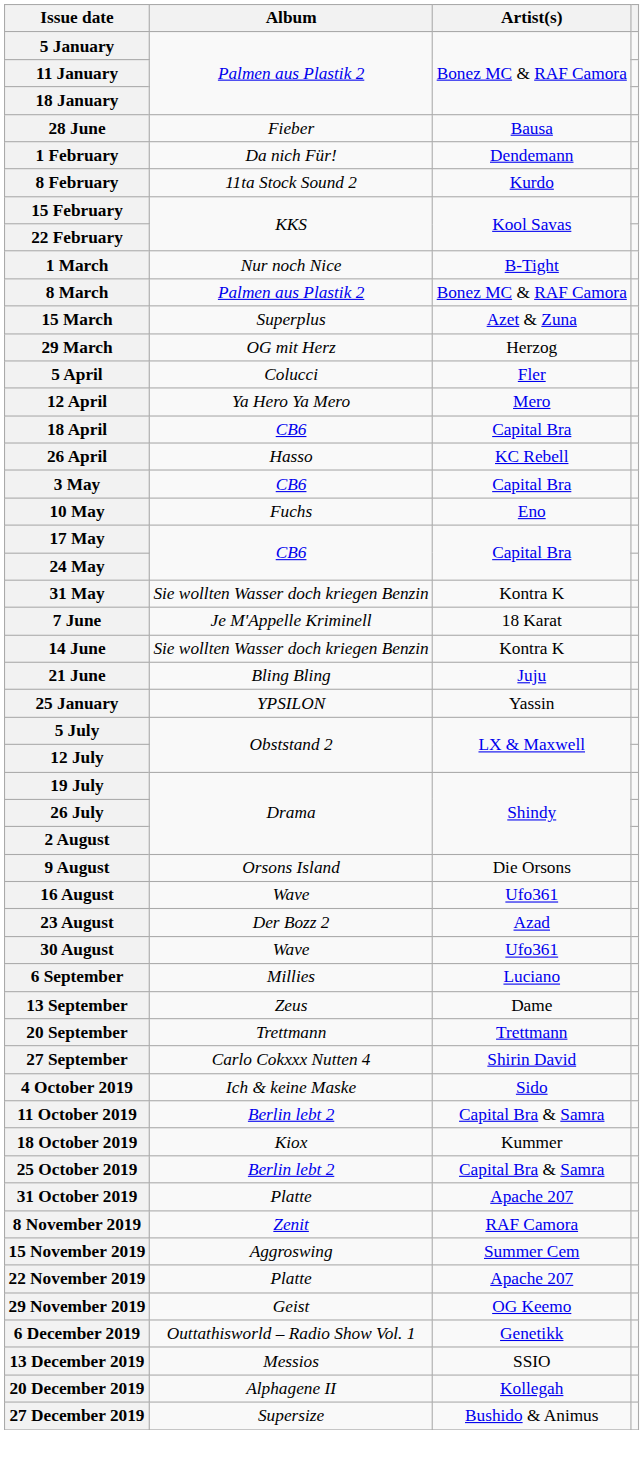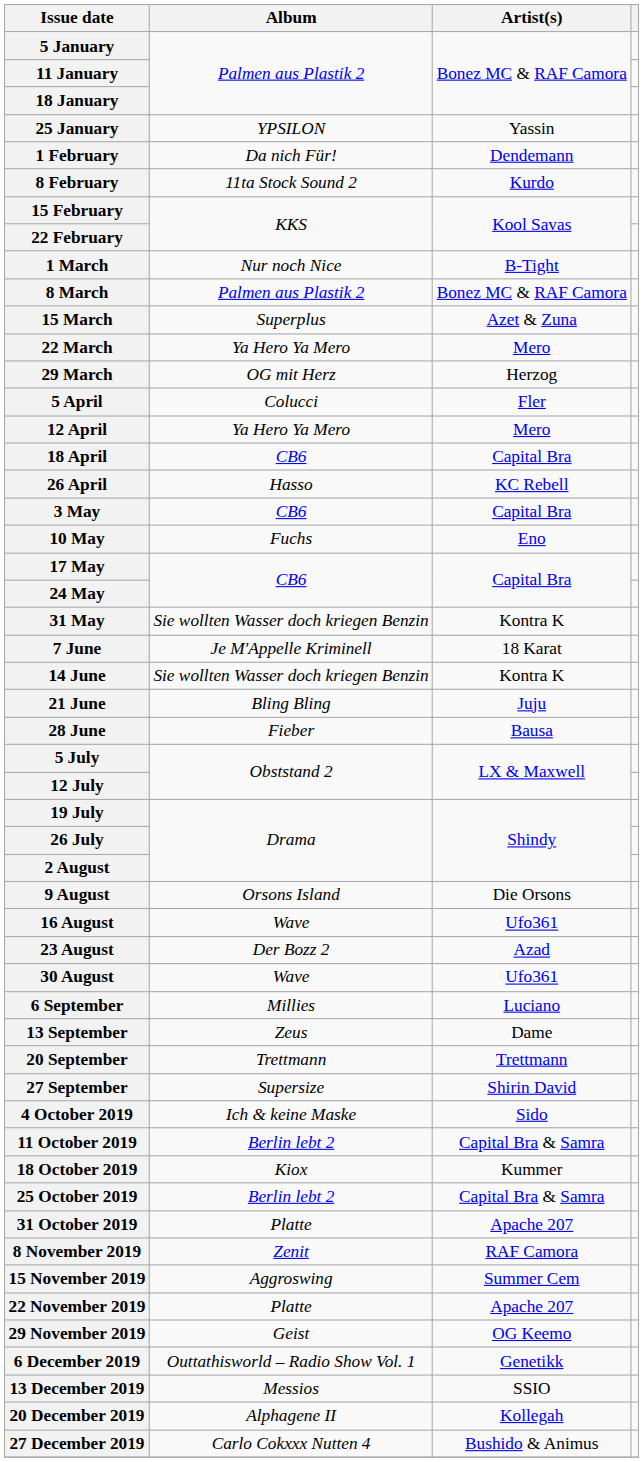rows swapped: 25 January <-> 28 June
+ row: 22 March | Ya Hero Ya Mero | Mero
27 September | Album: Carlo Cokxxx Nutten 4 -> Supersize
27 December 2019 | Album: Supersize -> Carlo Cokxxx Nutten 4
